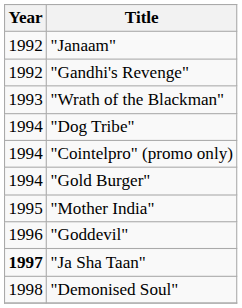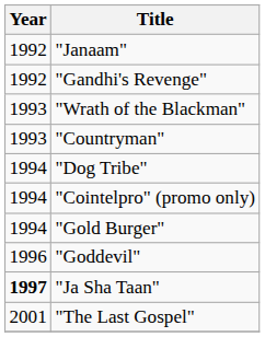+ row: 1993 | "Countryman"
- row: 1995 | "Mother India"
- row: 1998 | "Demonised Soul"
+ row: 2001 | "The Last Gospel"
